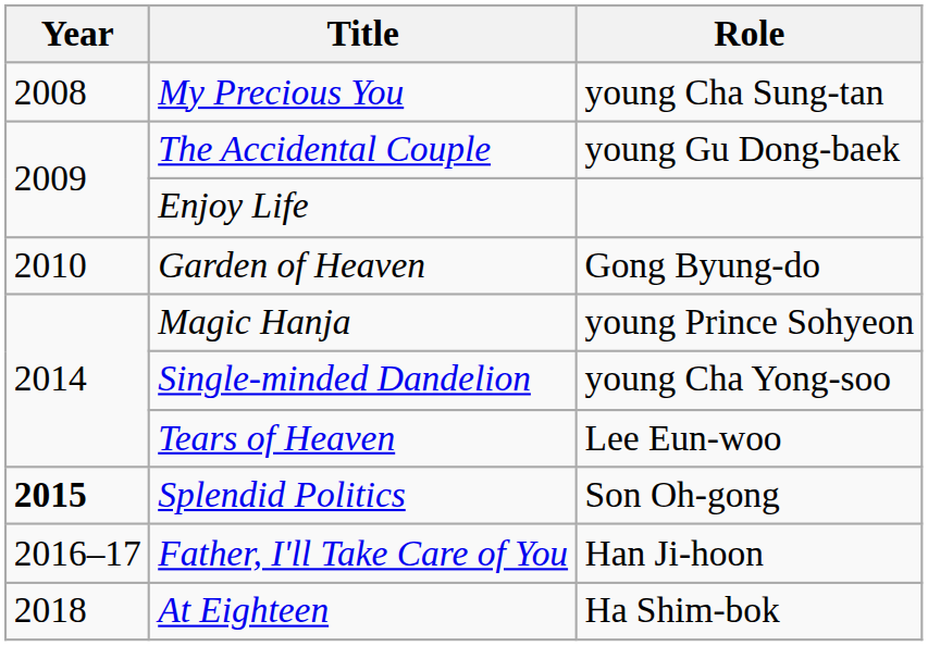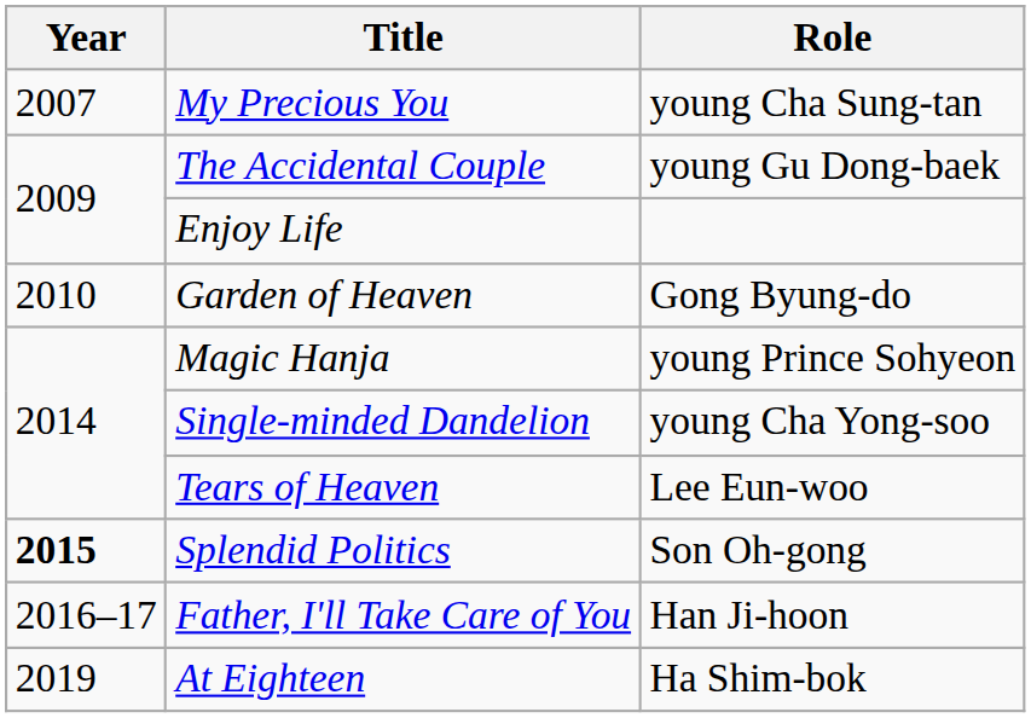My Precious You | Year: 2008 -> 2007
At Eighteen | Year: 2018 -> 2019
